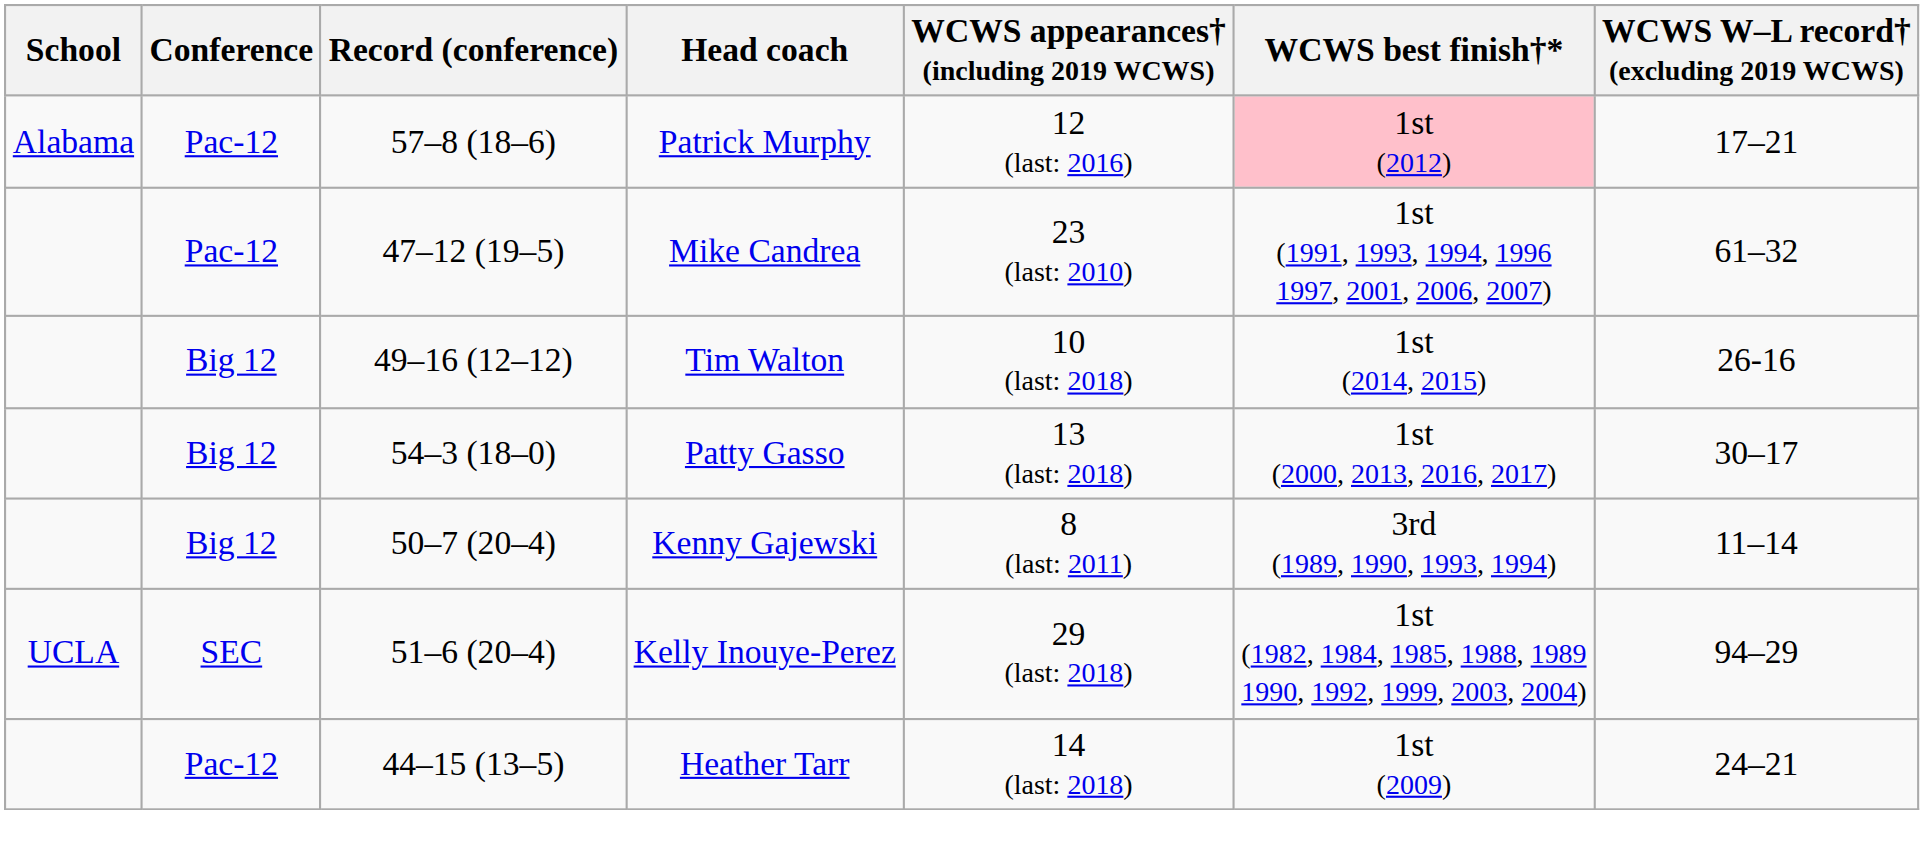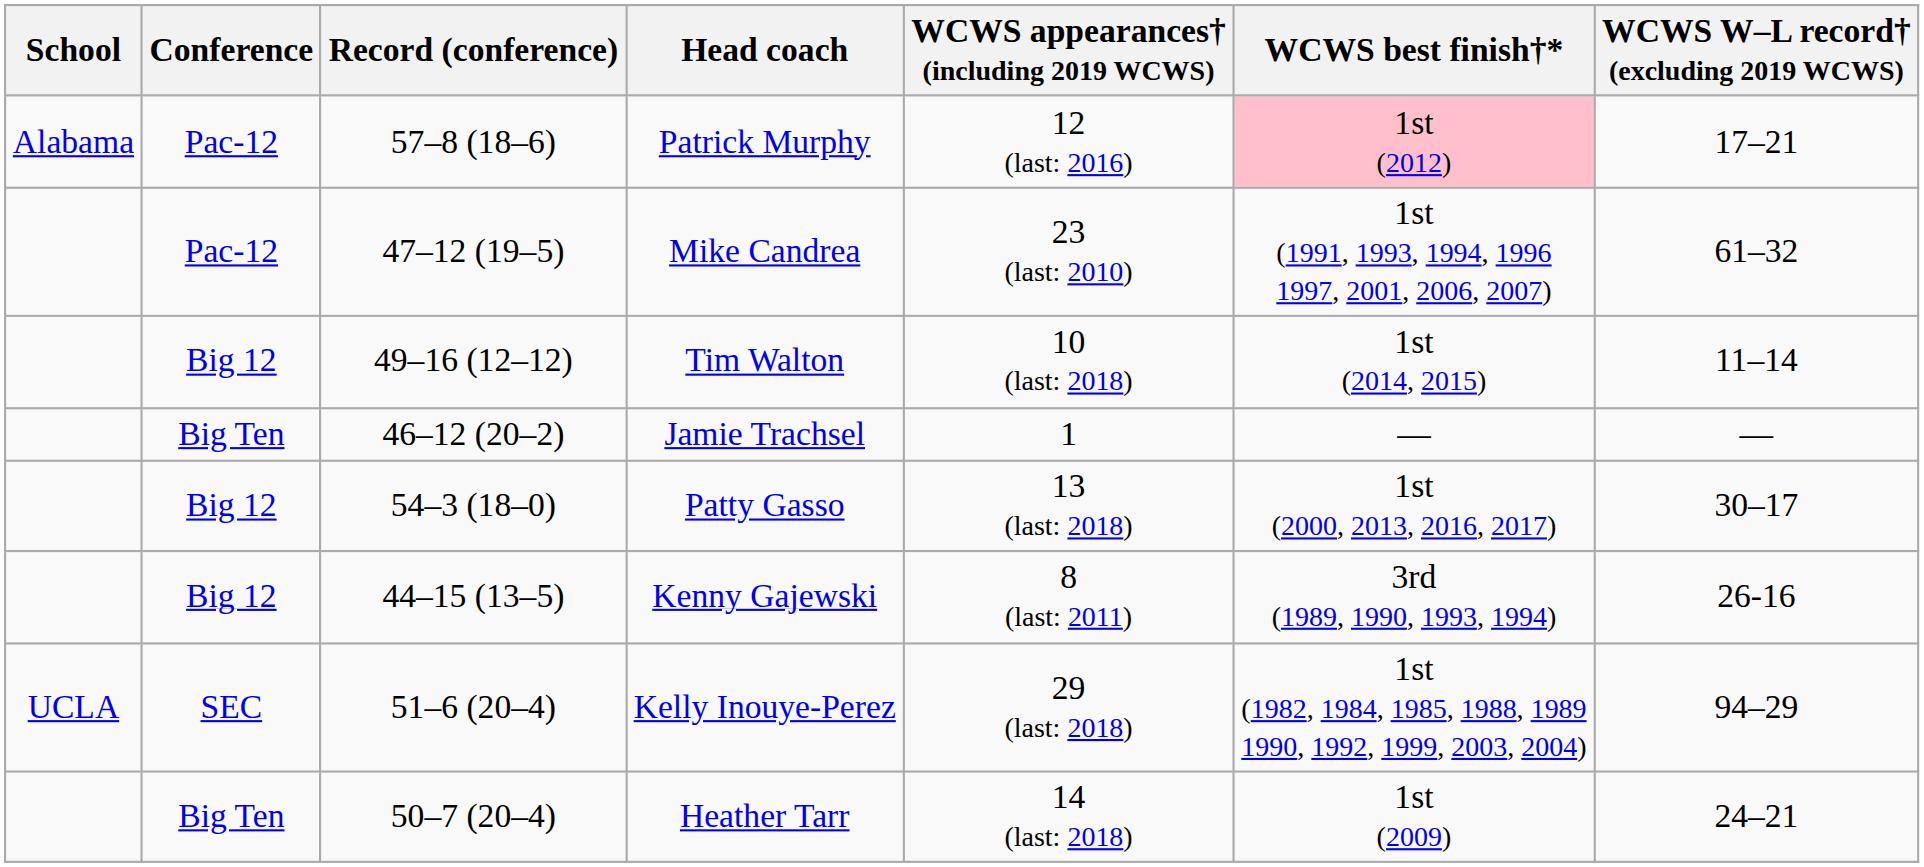Tim Walton | WCWS W–L record† (excluding 2019 WCWS): 26-16 -> 11–14
+ row: Big Ten | 46–12 (20–2) | Jamie Trachsel | 1 | — | —
Kenny Gajewski | Record (conference): 50–7 (20–4) -> 44–15 (13–5)
Kenny Gajewski | WCWS W–L record† (excluding 2019 WCWS): 11–14 -> 26-16
Heather Tarr | Conference: Pac-12 -> Big Ten
Heather Tarr | Record (conference): 44–15 (13–5) -> 50–7 (20–4)
